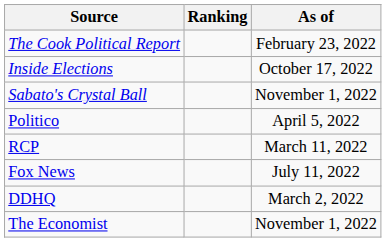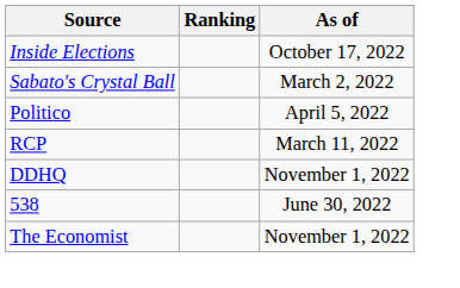- row: The Cook Political Report | February 23, 2022
Sabato's Crystal Ball | As of: November 1, 2022 -> March 2, 2022
- row: Fox News | July 11, 2022
DDHQ | As of: March 2, 2022 -> November 1, 2022
+ row: 538 | June 30, 2022
